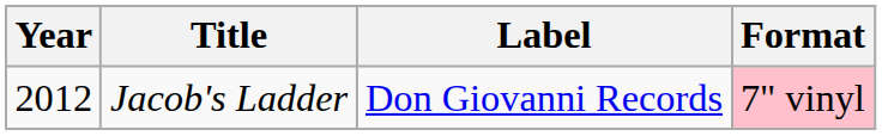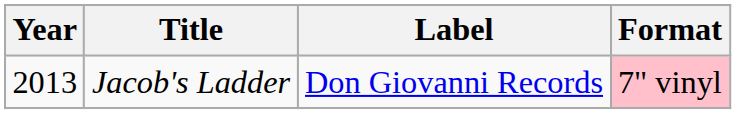Jacob's Ladder | Year: 2012 -> 2013
